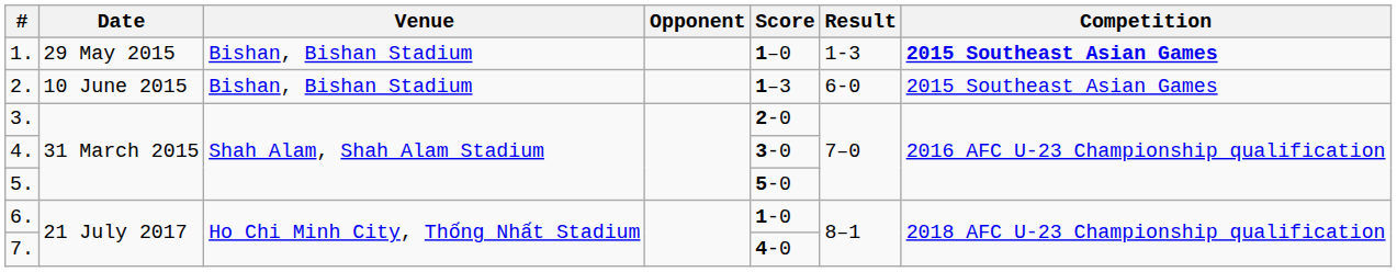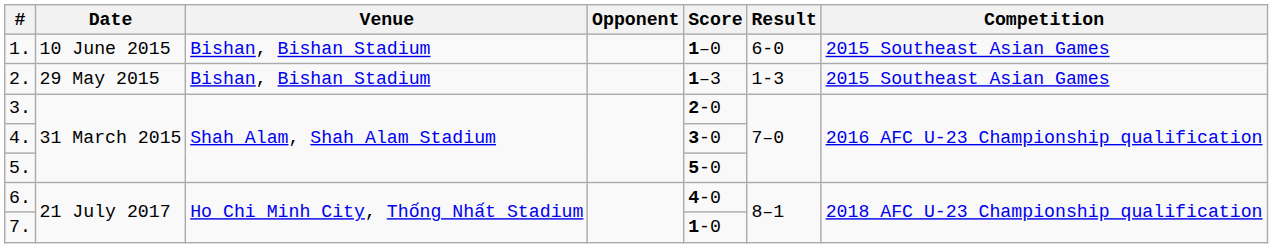1. | Date: 29 May 2015 -> 10 June 2015
1. | Result: 1-3 -> 6-0
1. | Competition: bold -> normal
2. | Date: 10 June 2015 -> 29 May 2015
2. | Result: 6-0 -> 1-3
6. | Score: 1-0 -> 4-0
7. | Score: 4-0 -> 1-0
